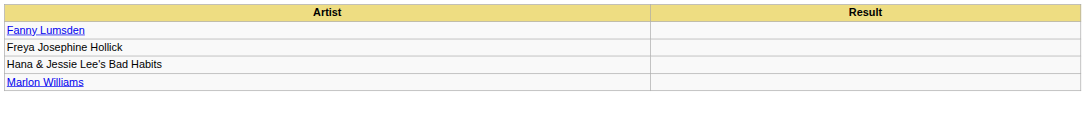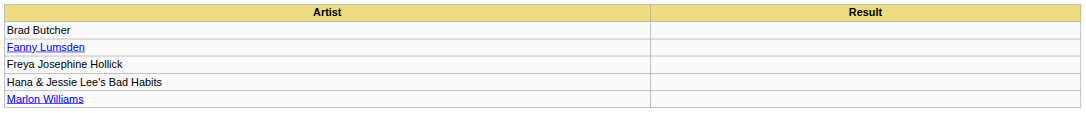+ row: Brad Butcher
